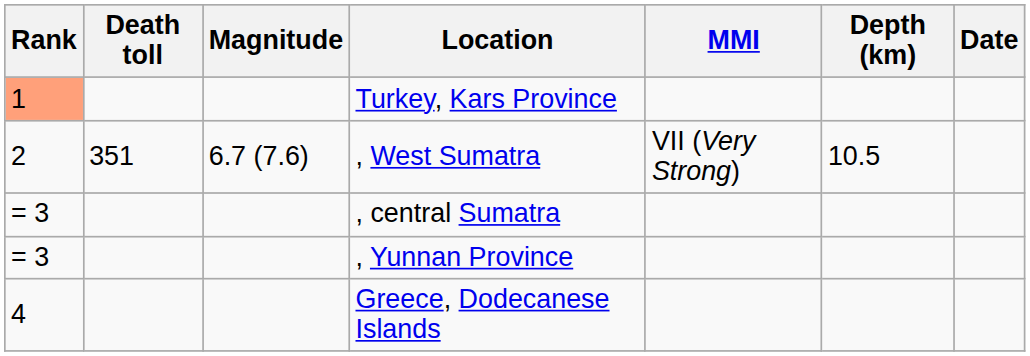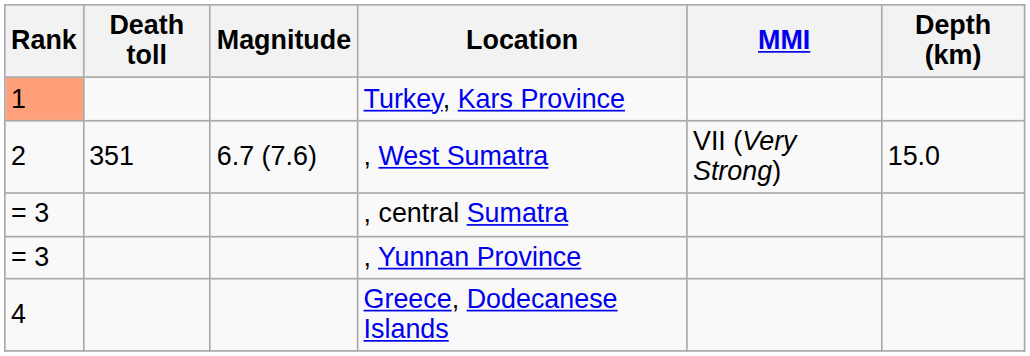- column: Date
, West Sumatra | Depth (km): 10.5 -> 15.0
